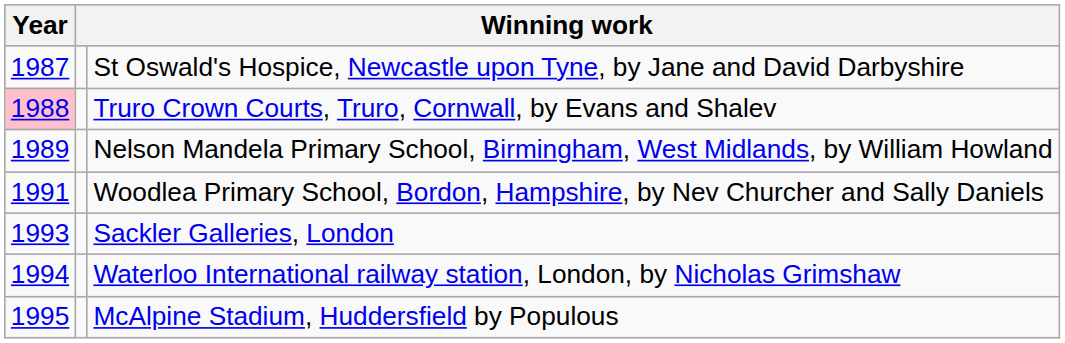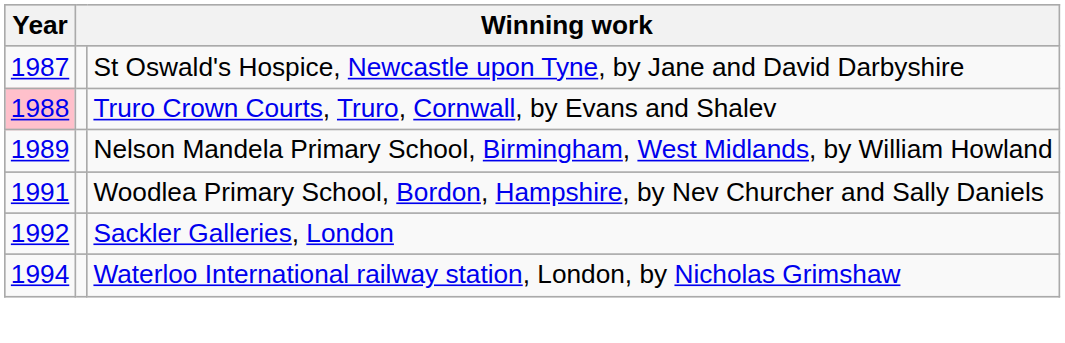Sackler Galleries, London | Year: 1993 -> 1992
- row: 1995 | McAlpine Stadium, Huddersfield by Populous
